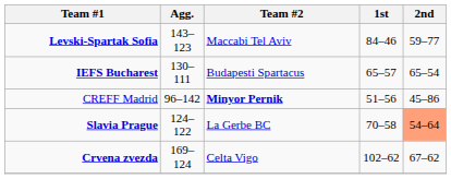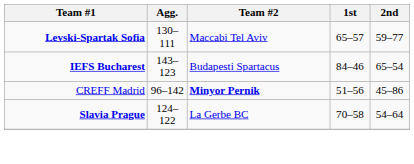Levski-Spartak Sofia | Agg.: 143–123 -> 130–111
Levski-Spartak Sofia | 1st: 84–46 -> 65–57
IEFS Bucharest | Agg.: 130–111 -> 143–123
IEFS Bucharest | 1st: 65–57 -> 84–46
Slavia Prague | 2nd: lightsalmon background -> no background
- row: Crvena zvezda | 169–124 | Celta Vigo | 102–62 | 67–62
